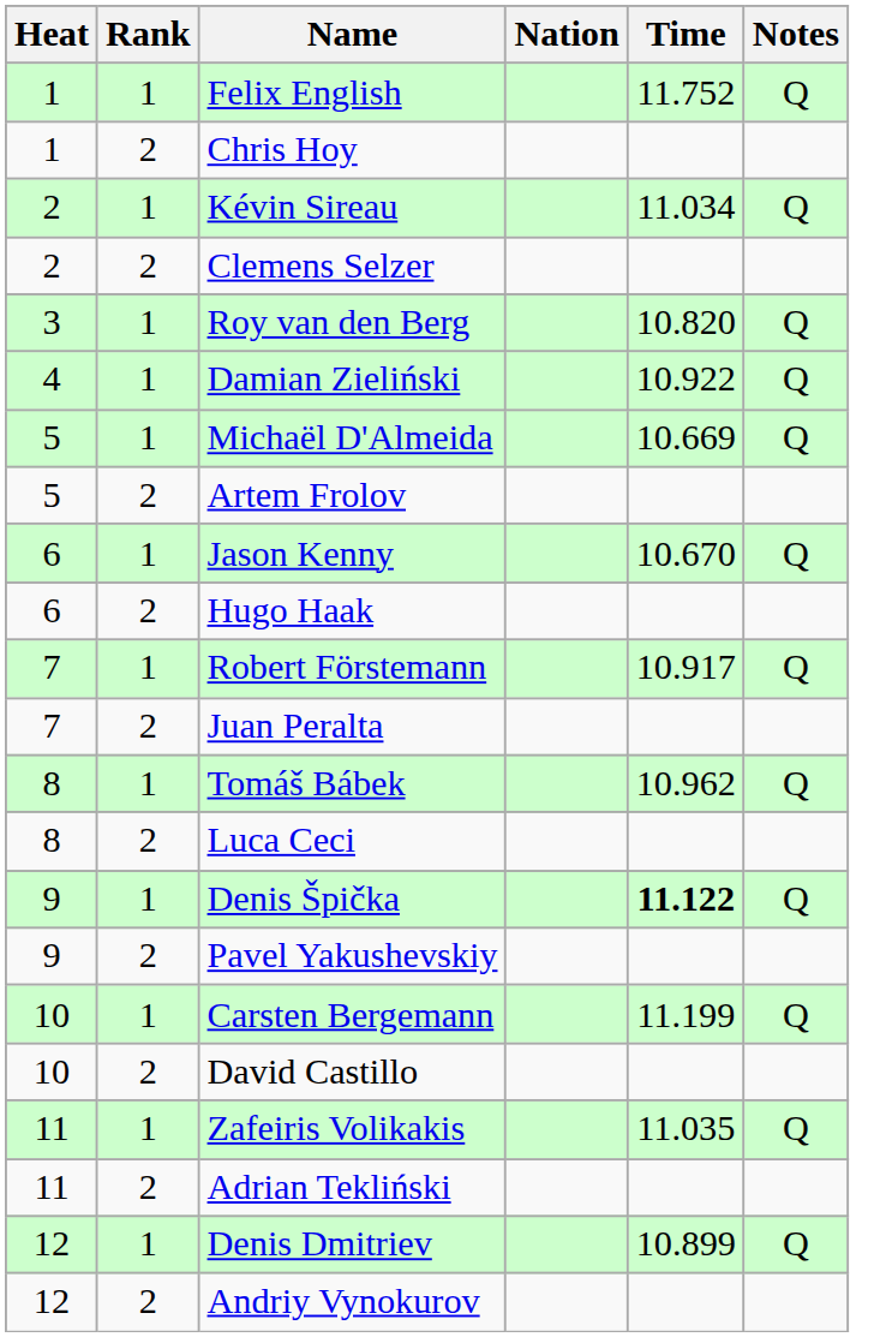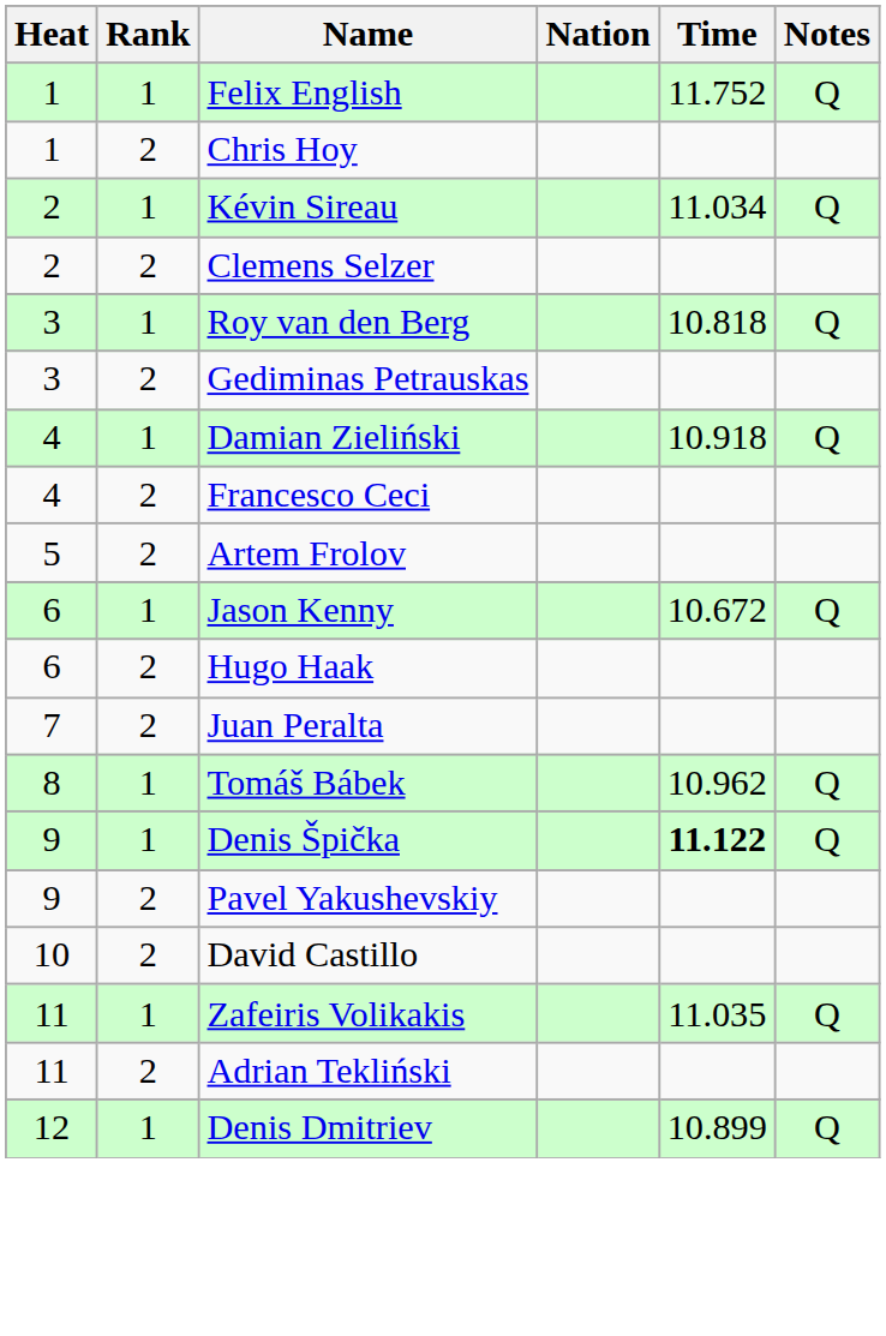Roy van den Berg | Time: 10.820 -> 10.818
+ row: 3 | 2 | Gediminas Petrauskas
Damian Zieliński | Time: 10.922 -> 10.918
+ row: 4 | 2 | Francesco Ceci
- row: 5 | 1 | Michaël D'Almeida | 10.669 | Q
Jason Kenny | Time: 10.670 -> 10.672
- row: 7 | 1 | Robert Förstemann | 10.917 | Q
- row: 8 | 2 | Luca Ceci
- row: 10 | 1 | Carsten Bergemann | 11.199 | Q
- row: 12 | 2 | Andriy Vynokurov
